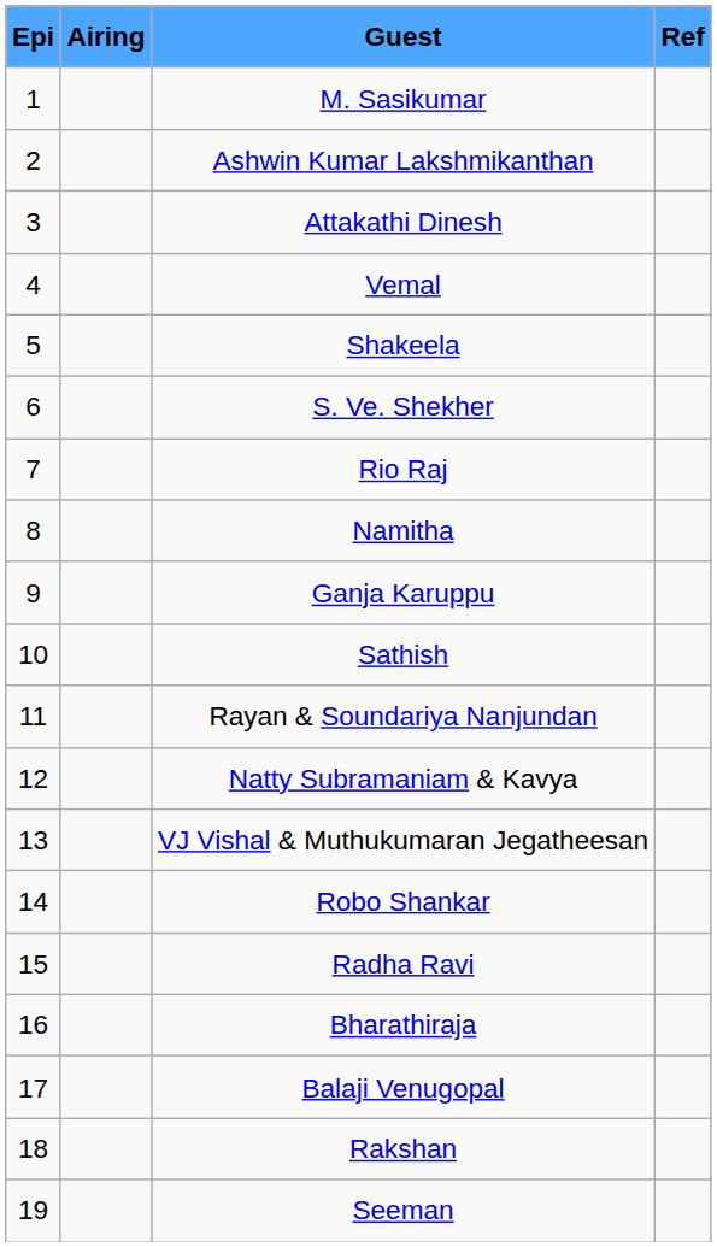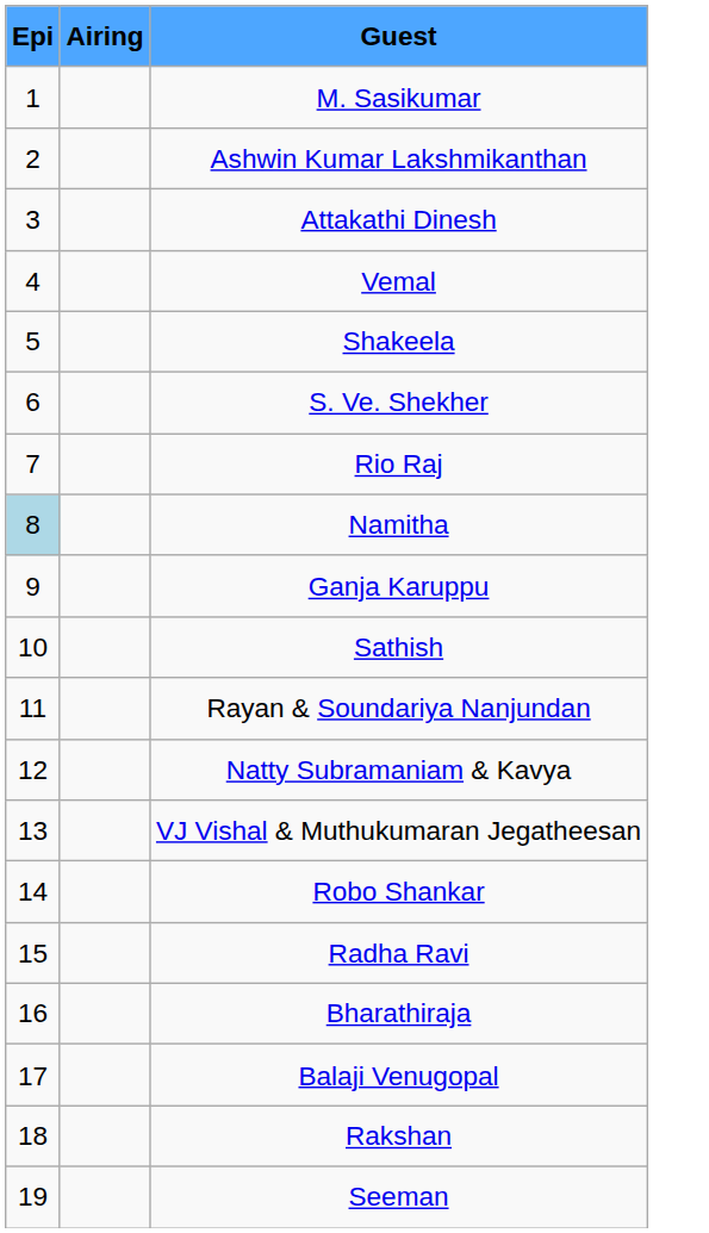- column: Ref
Namitha | Epi: no background -> lightblue background
